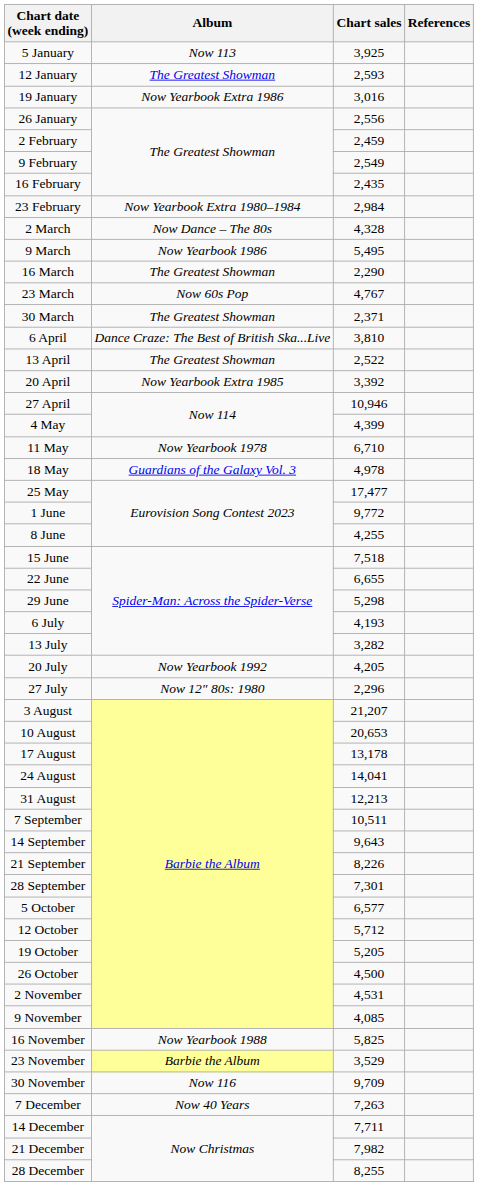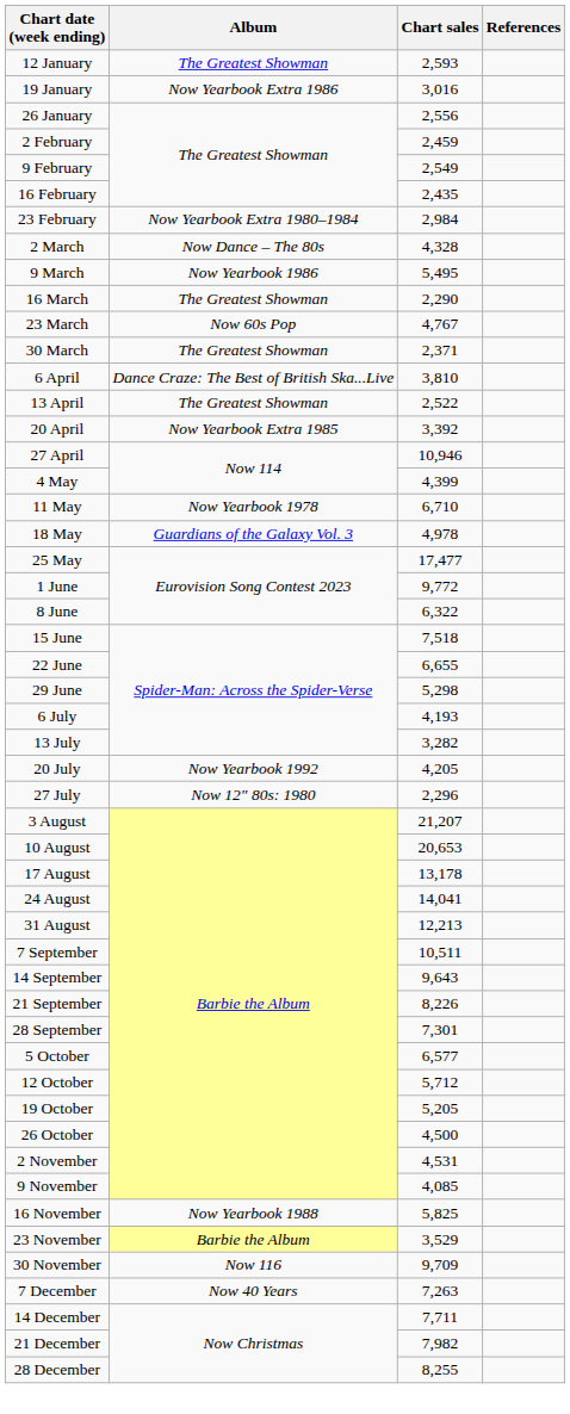- row: 5 January | Now 113 | 3,925
8 June | Chart sales: 4,255 -> 6,322
